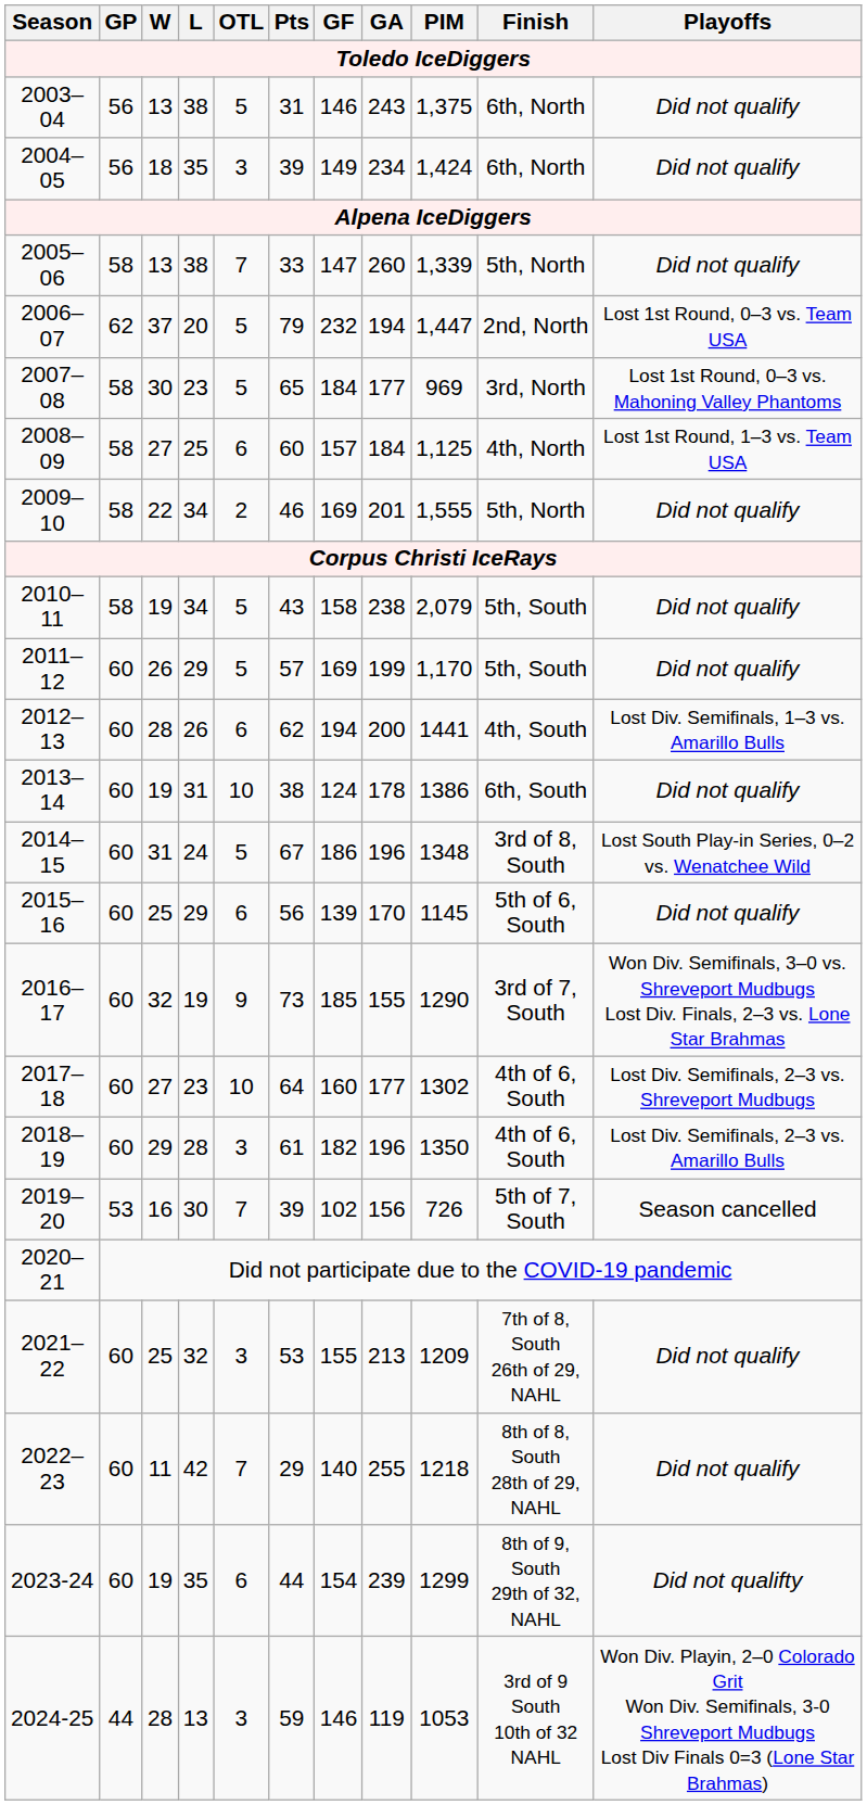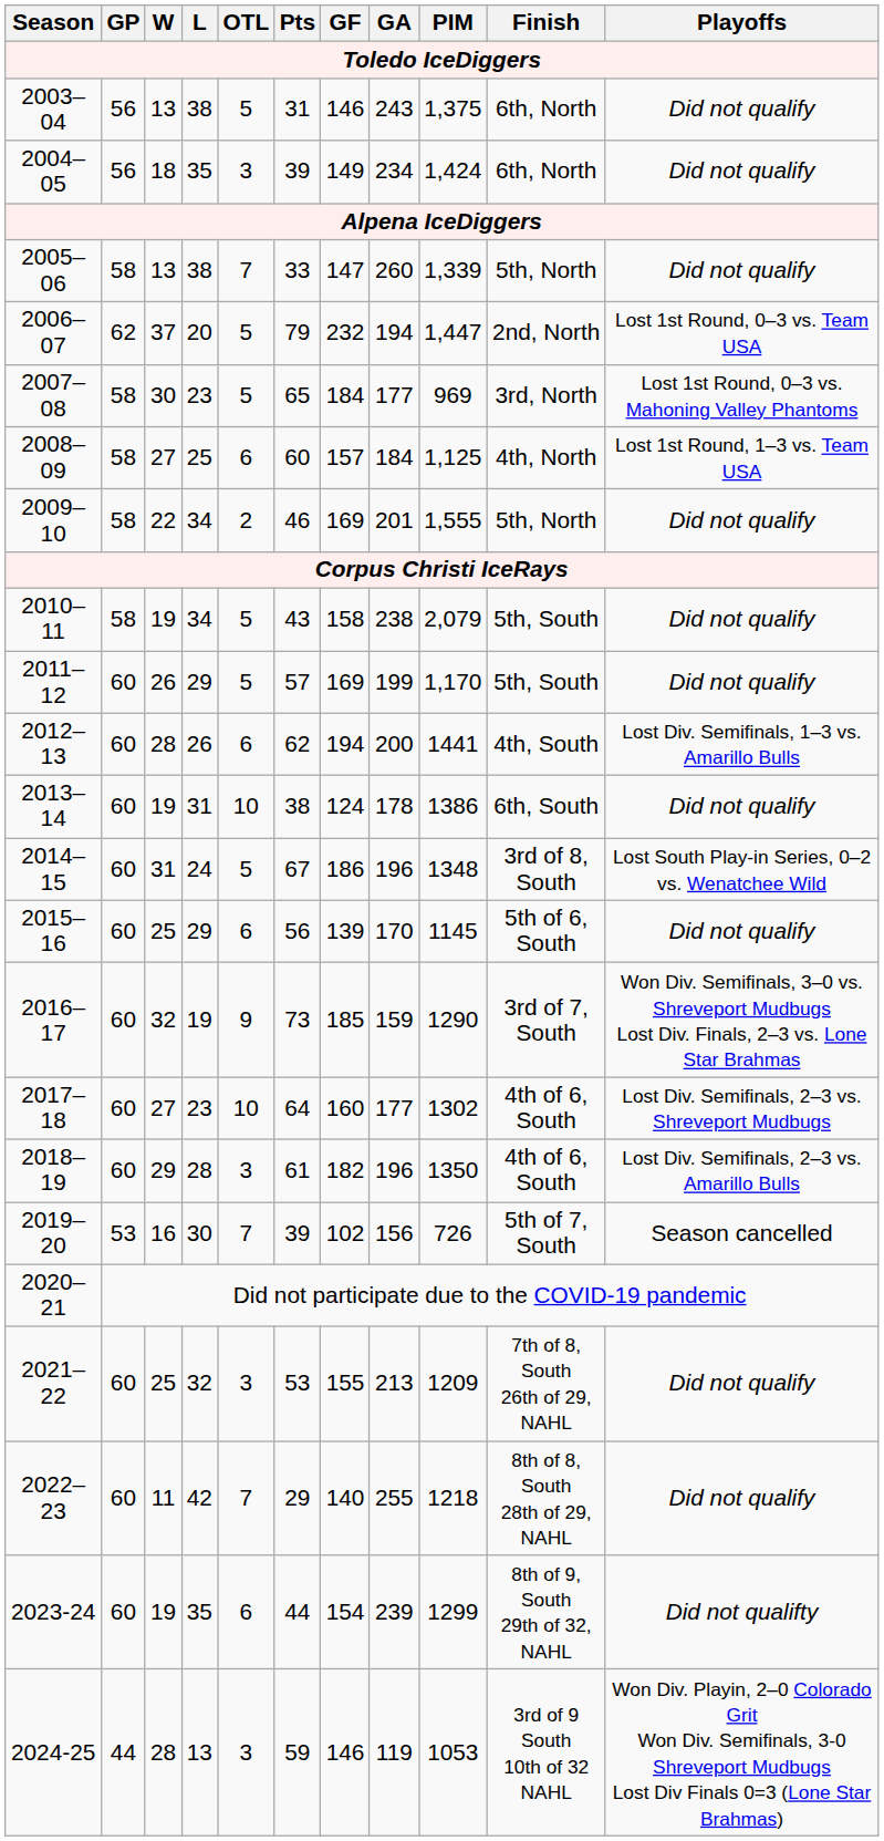2016–17 | GA: 155 -> 159
